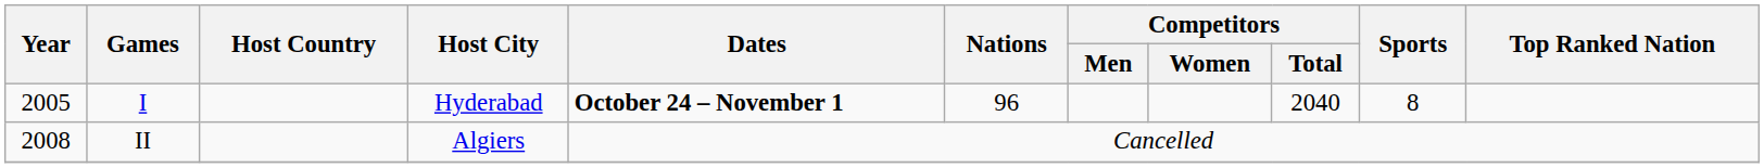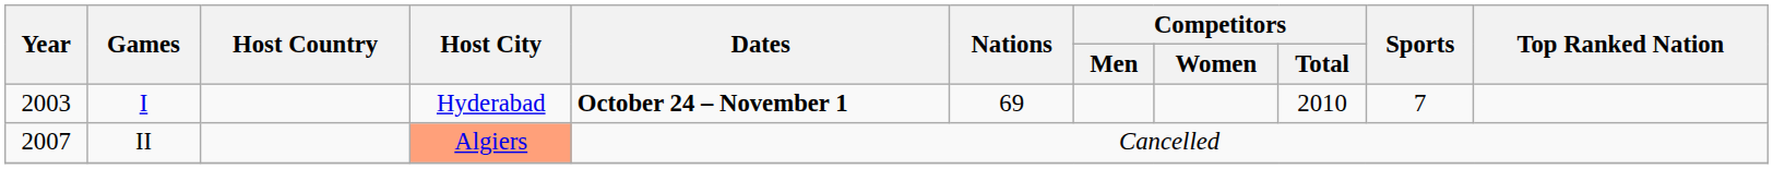I | Year: 2005 -> 2003
I | Nations: 96 -> 69
I | Competitors / Total: 2040 -> 2010
I | Sports: 8 -> 7
II | Year: 2008 -> 2007
II | Host City: no background -> lightsalmon background
